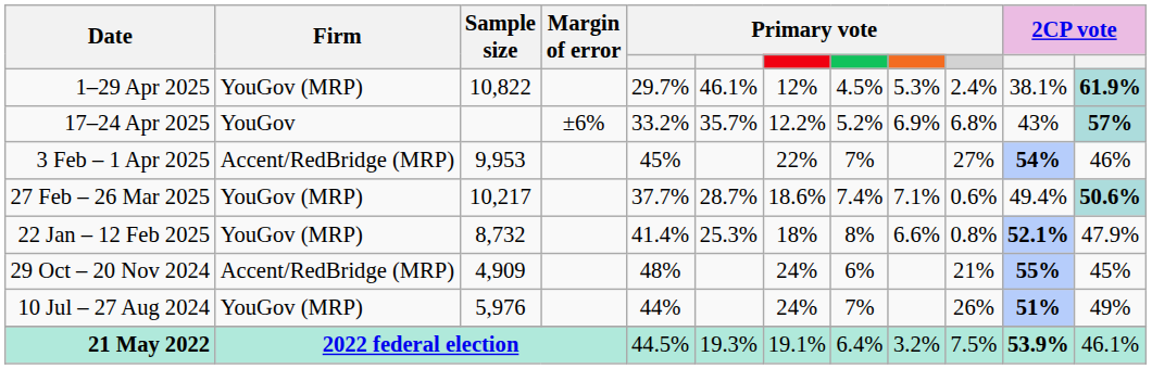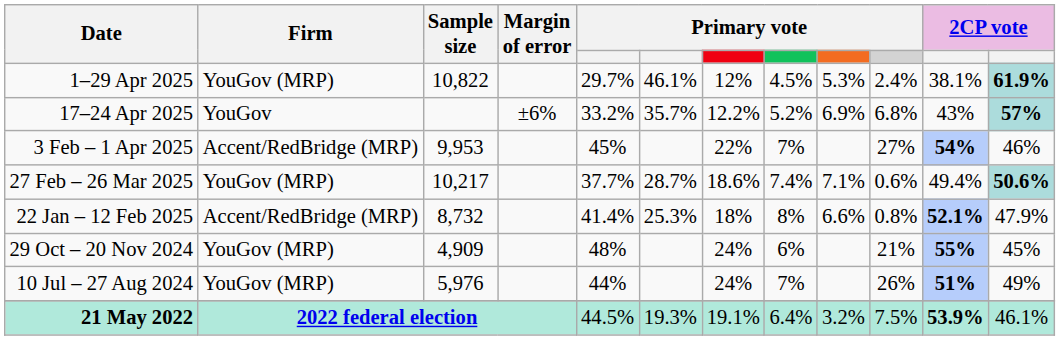22 Jan – 12 Feb 2025 | Firm: YouGov (MRP) -> Accent/RedBridge (MRP)
29 Oct – 20 Nov 2024 | Firm: Accent/RedBridge (MRP) -> YouGov (MRP)
